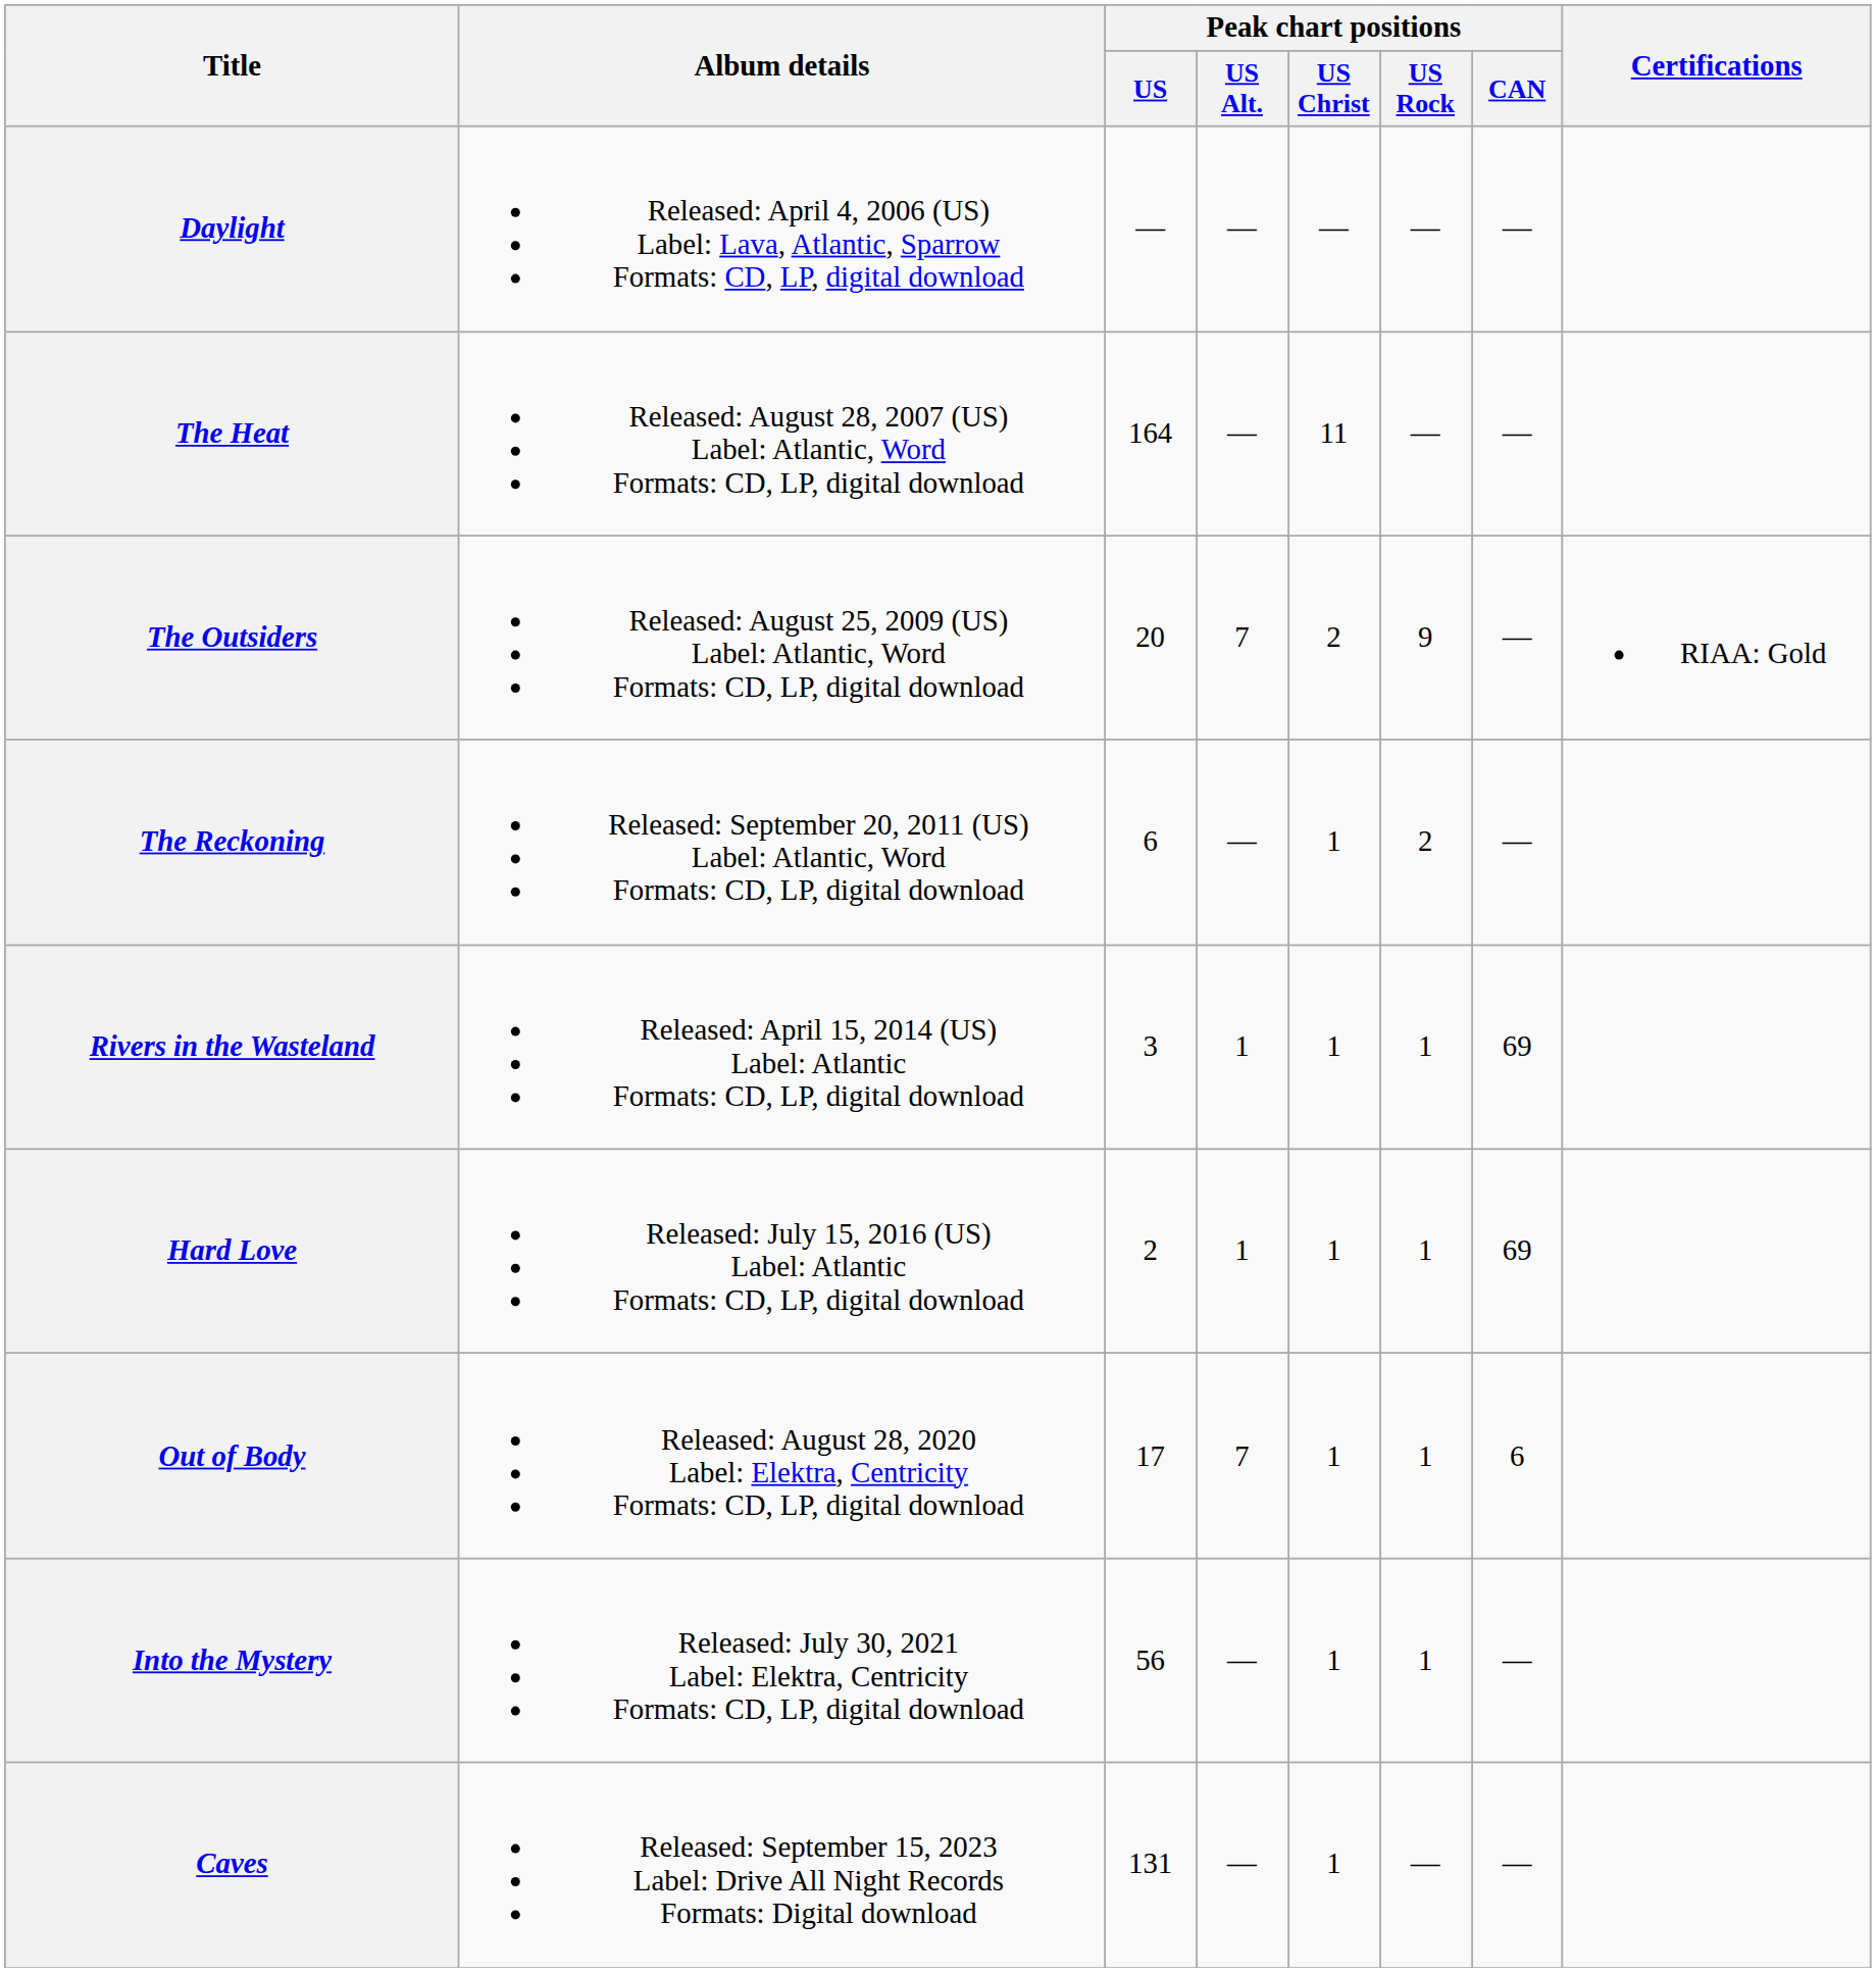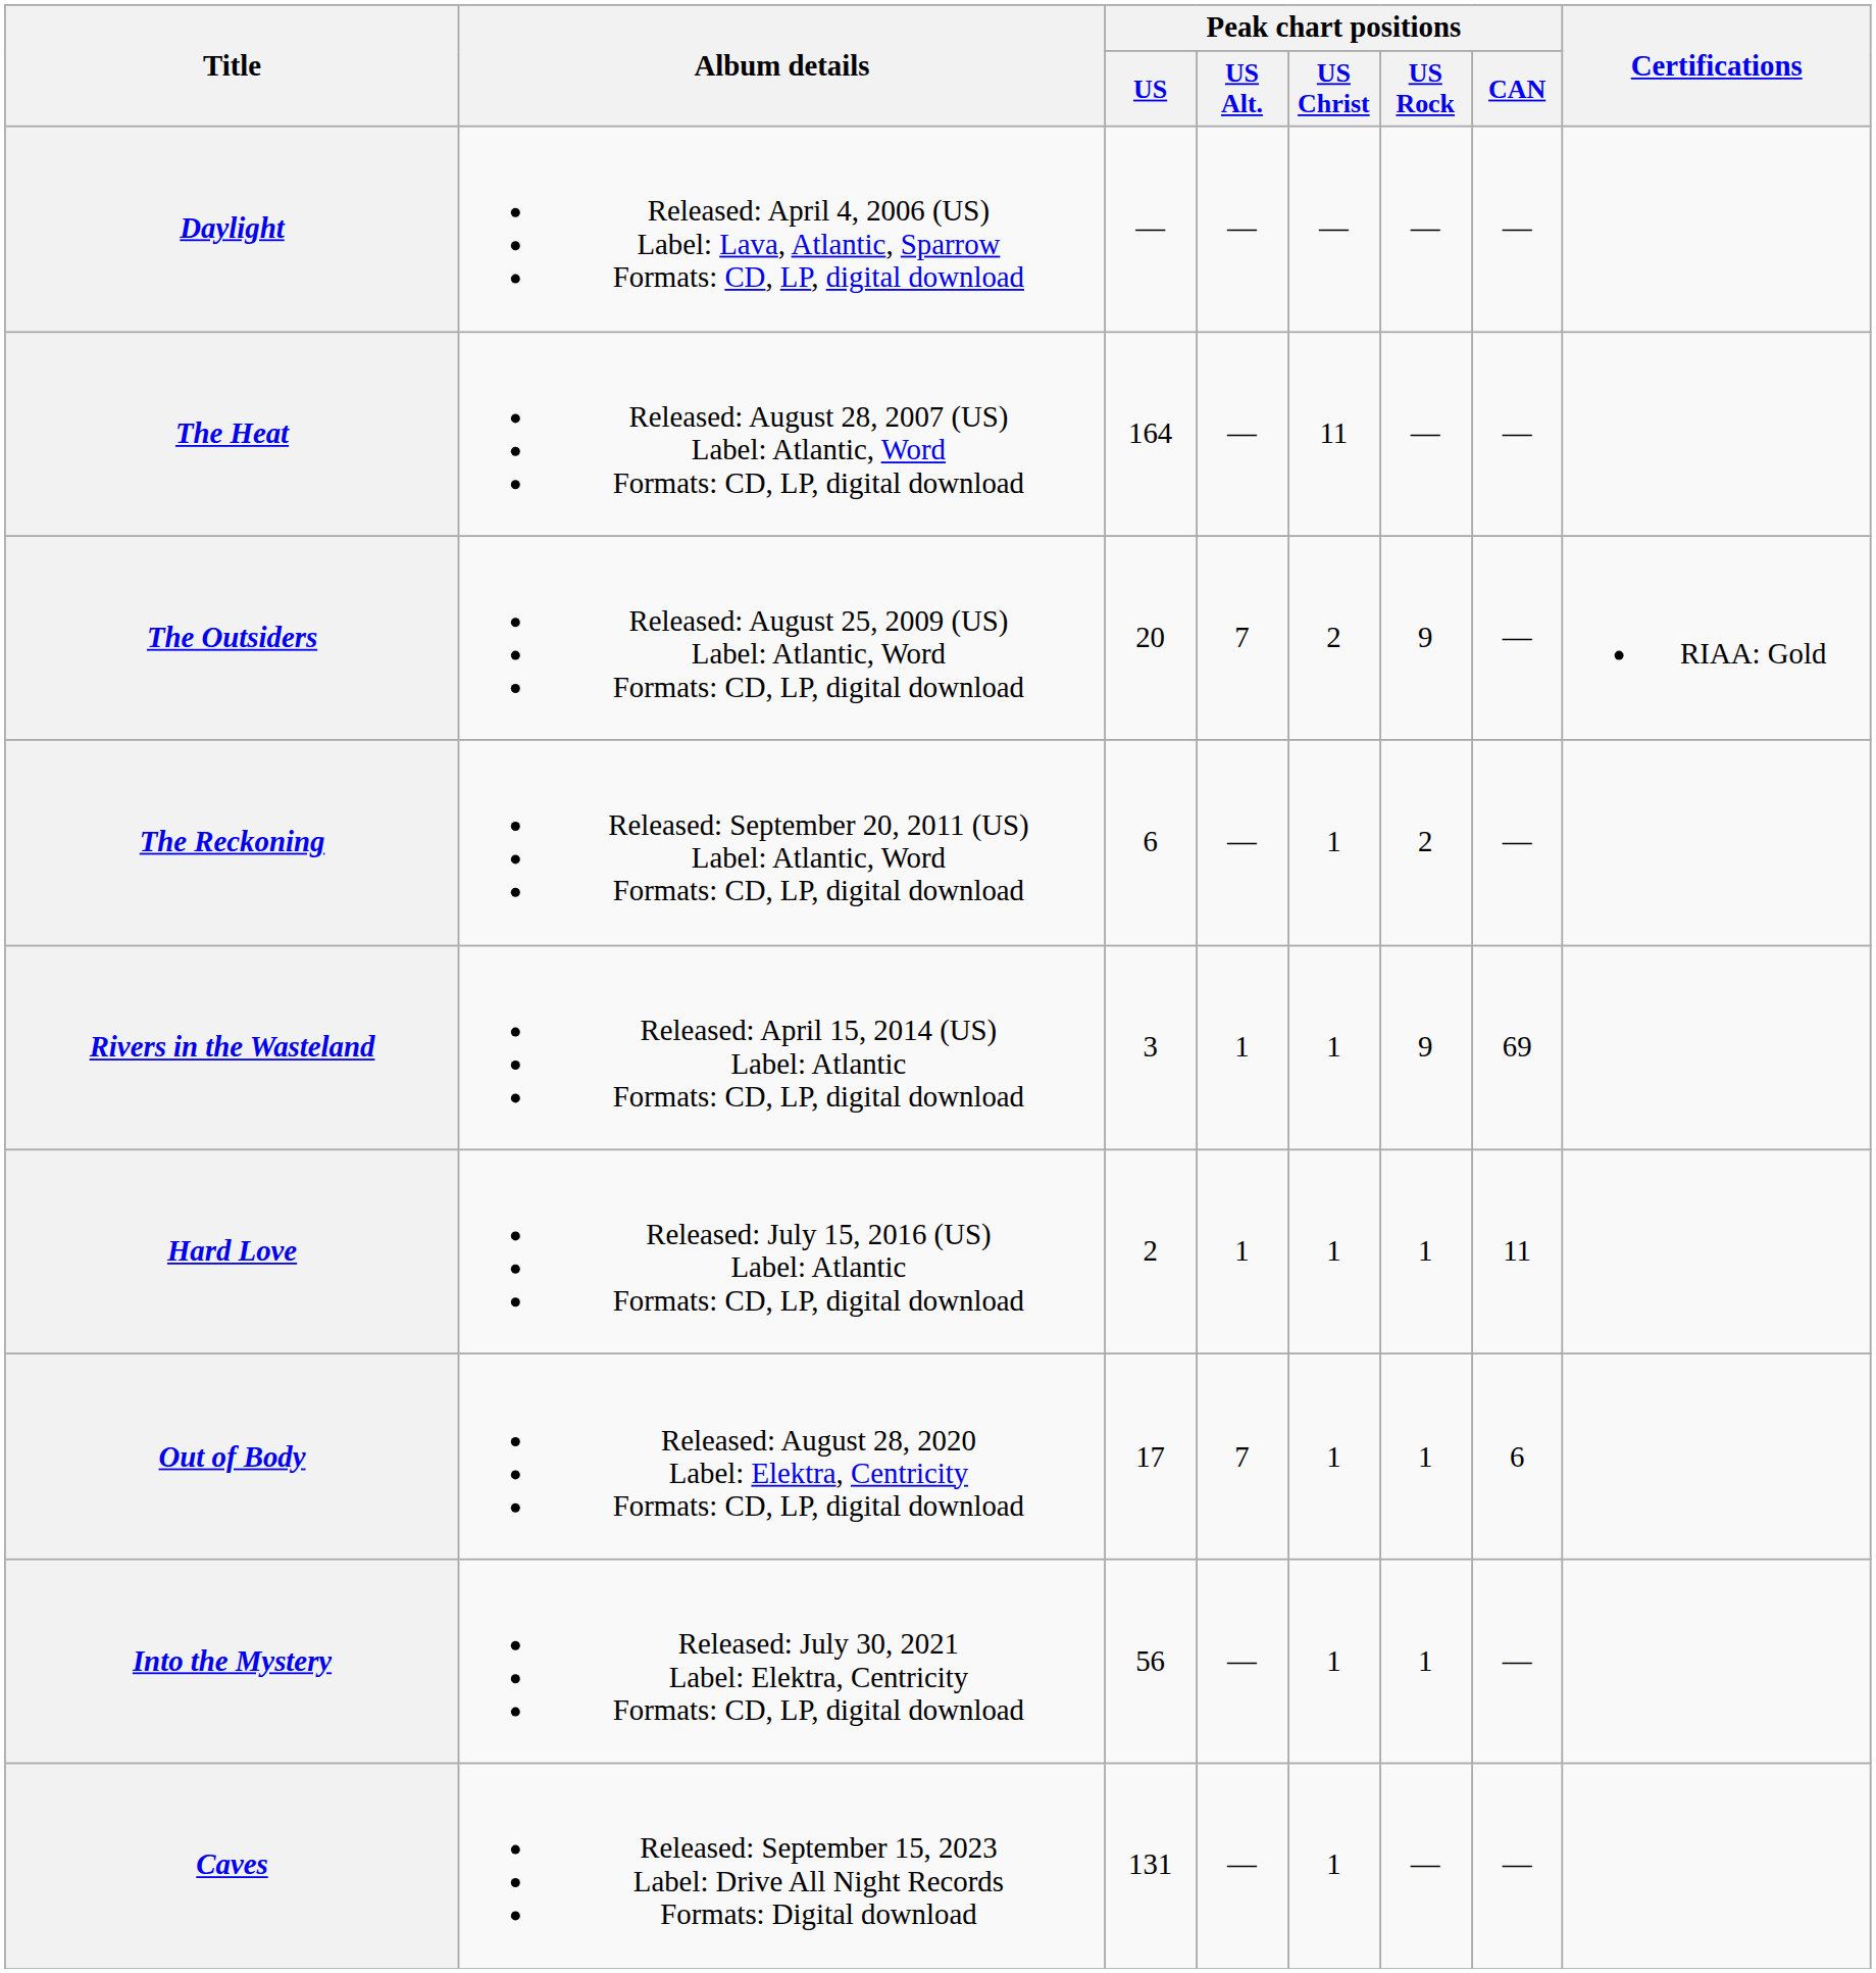Rivers in the Wasteland | Peak chart positions / US Rock: 1 -> 9
Hard Love | Peak chart positions / CAN: 69 -> 11
